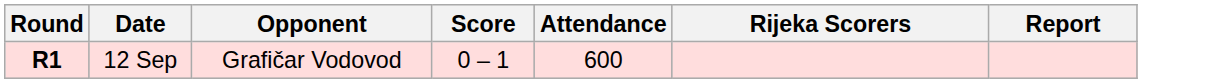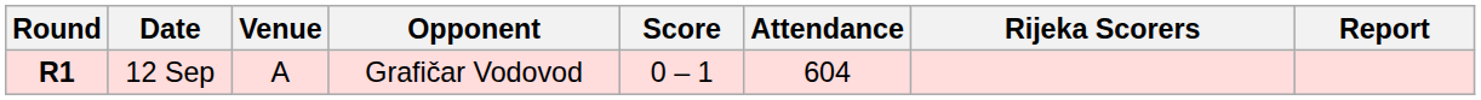+ column: Venue | A
12 Sep | Attendance: 600 -> 604
